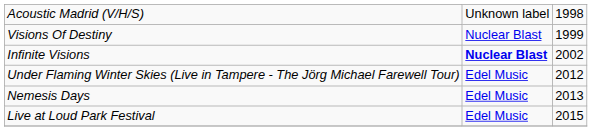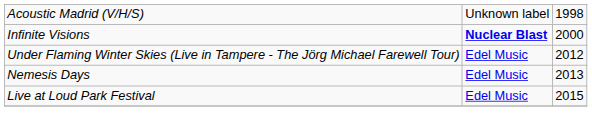- row: Visions Of Destiny | Nuclear Blast | 1999
Infinite Visions | column 3: 2002 -> 2000
